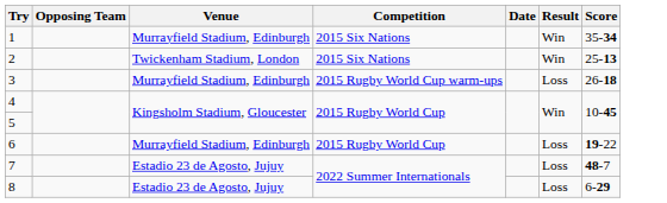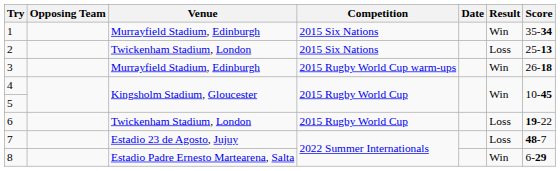2 | Result: Win -> Loss
3 | Result: Loss -> Win
6 | Venue: Murrayfield Stadium, Edinburgh -> Twickenham Stadium, London
8 | Venue: Estadio 23 de Agosto, Jujuy -> Estadio Padre Ernesto Martearena, Salta
8 | Result: Loss -> Win
